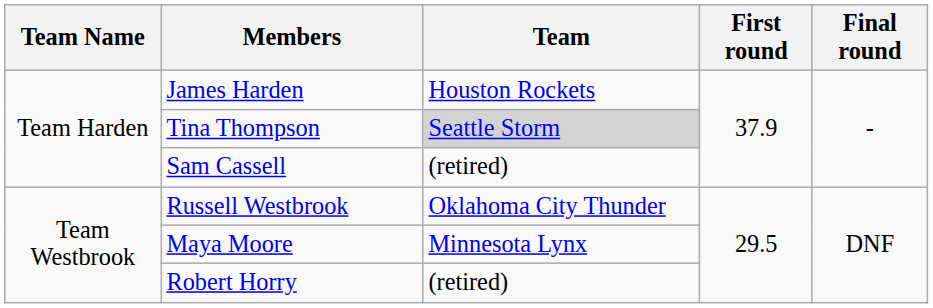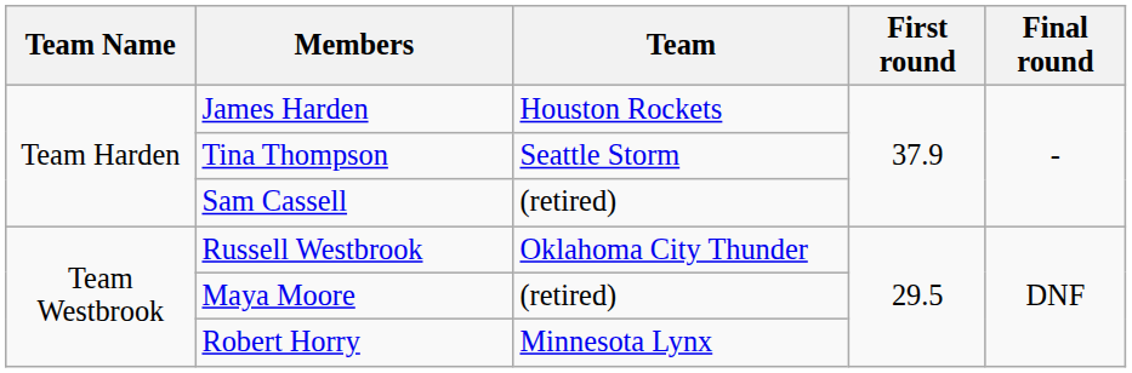Tina Thompson | Team: lightgrey background -> no background
Maya Moore | Team: Minnesota Lynx -> (retired)
Robert Horry | Team: (retired) -> Minnesota Lynx
